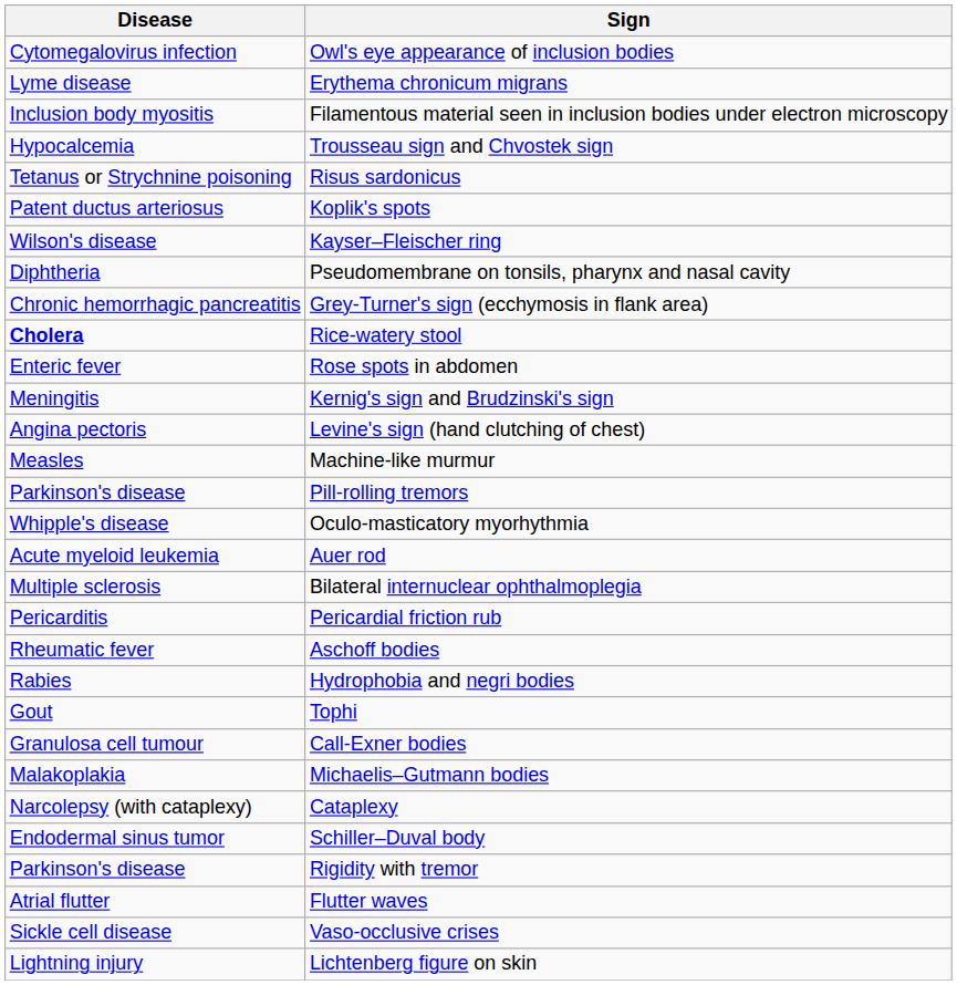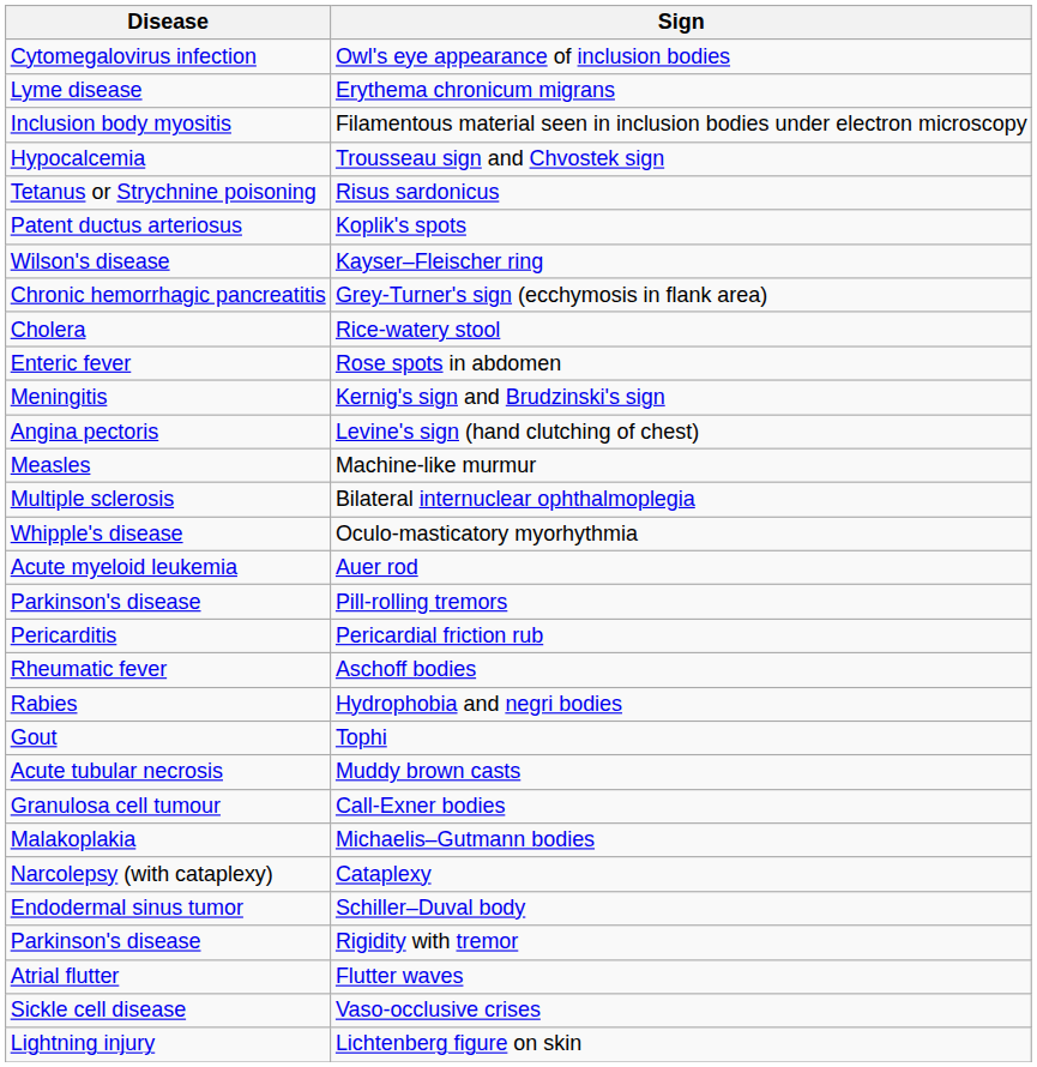- row: Diphtheria | Pseudomembrane on tonsils, pharynx and nasal cavity
Rice-watery stool | Disease: bold -> normal
rows swapped: Pill-rolling tremors <-> Bilateral internuclear ophthalmoplegia
+ row: Acute tubular necrosis | Muddy brown casts
